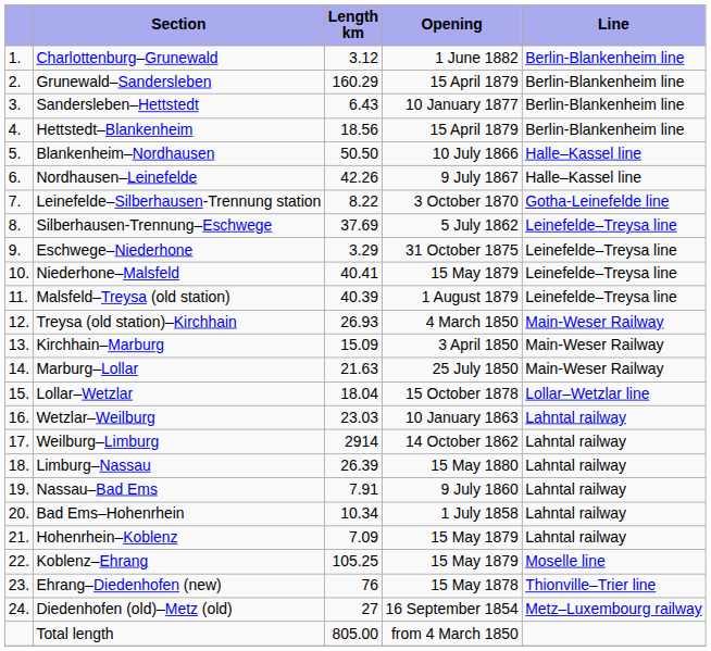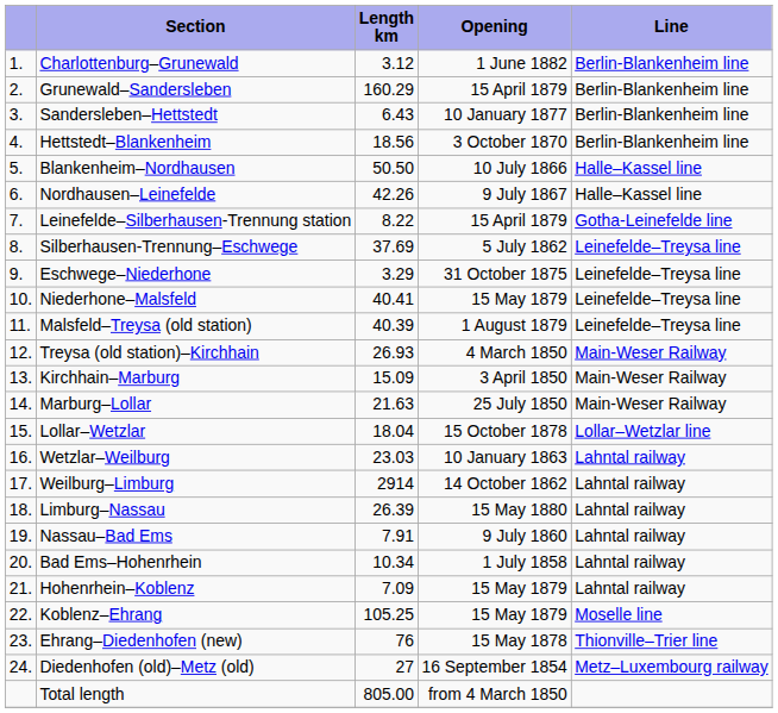Hettstedt–Blankenheim | Opening: 15 April 1879 -> 3 October 1870
Leinefelde–Silberhausen-Trennung station | Opening: 3 October 1870 -> 15 April 1879
